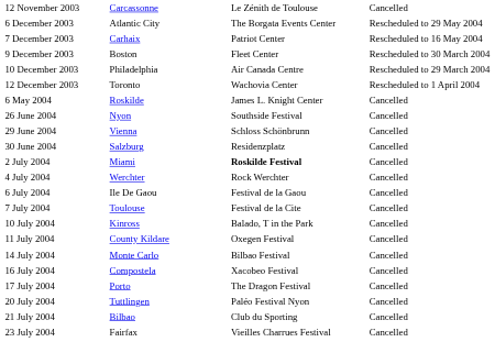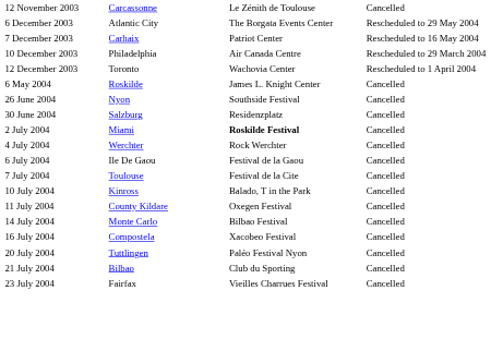- row: 9 December 2003 | Boston | Fleet Center | Rescheduled to 30 March 2004
- row: 29 June 2004 | Vienna | Schloss Schönbrunn | Cancelled
- row: 17 July 2004 | Porto | The Dragon Festival | Cancelled
